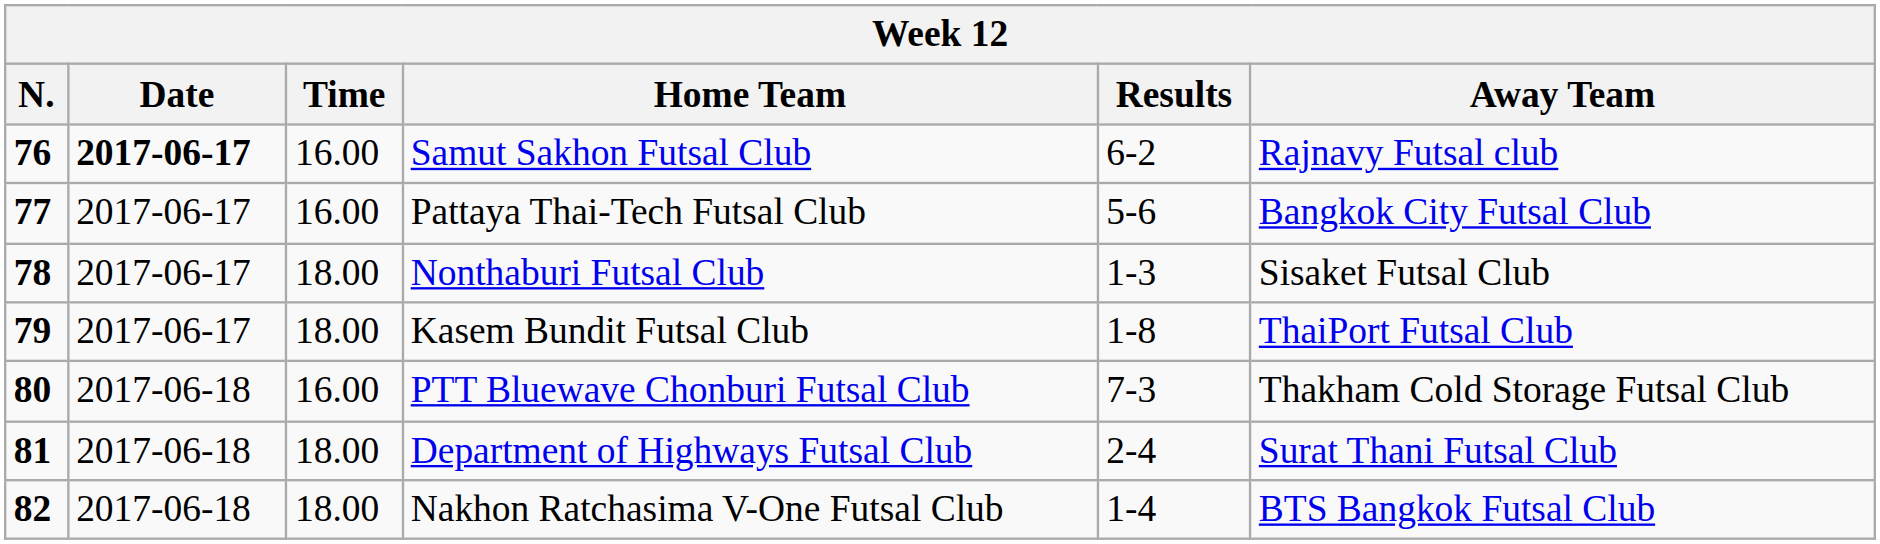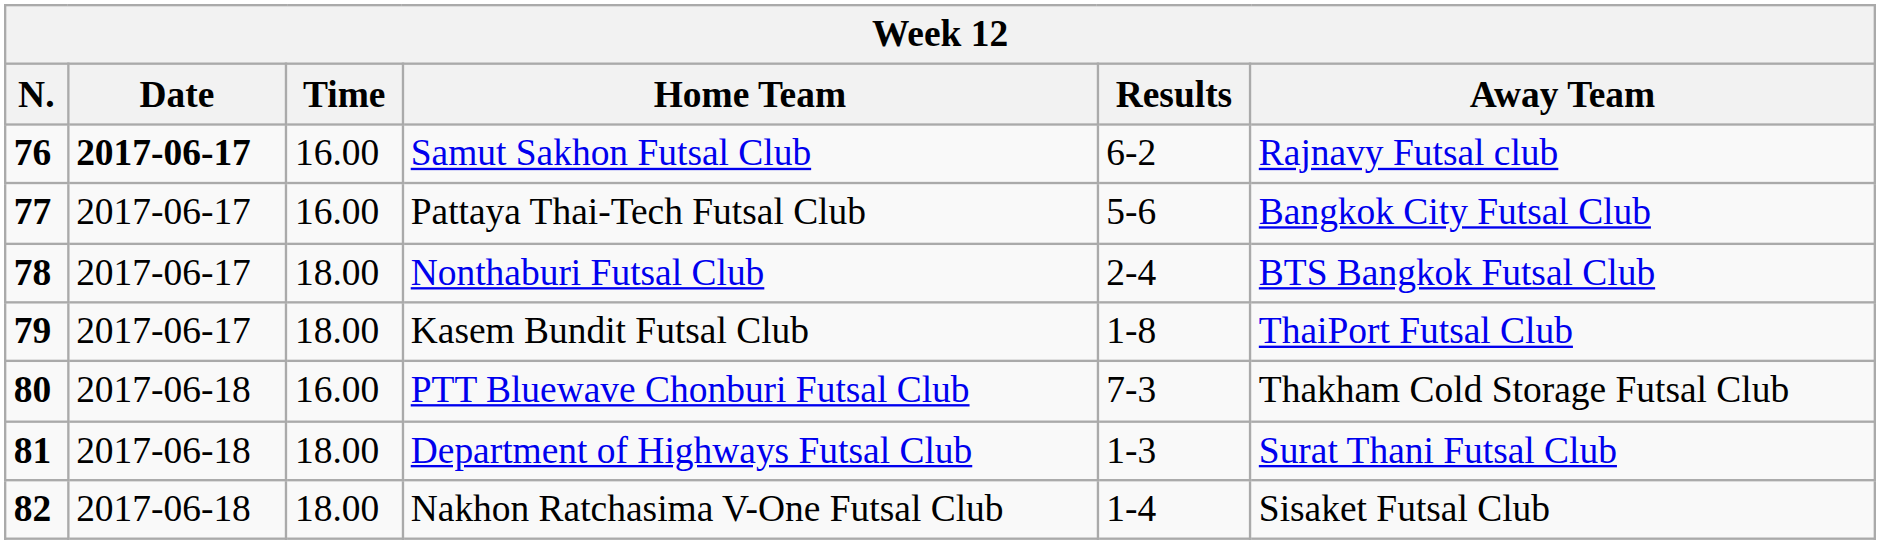Nonthaburi Futsal Club | Results: 1-3 -> 2-4
Nonthaburi Futsal Club | Away Team: Sisaket Futsal Club -> BTS Bangkok Futsal Club
Department of Highways Futsal Club | Results: 2-4 -> 1-3
Nakhon Ratchasima V-One Futsal Club | Away Team: BTS Bangkok Futsal Club -> Sisaket Futsal Club
